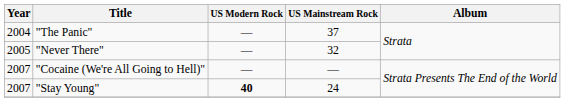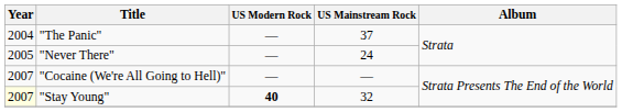"Never There" | US Mainstream Rock: 32 -> 24
"Stay Young" | Year: no background -> lightyellow background
"Stay Young" | US Mainstream Rock: 24 -> 32
